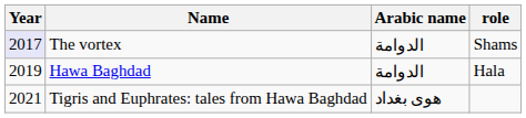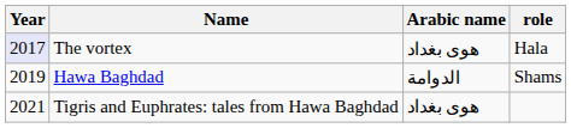The vortex | Arabic name: الدوامة -> هوى بغداد
The vortex | role: Shams -> Hala
Hawa Baghdad | role: Hala -> Shams
